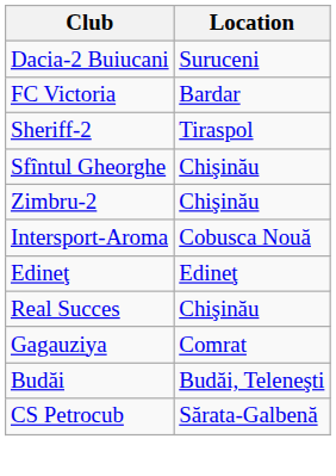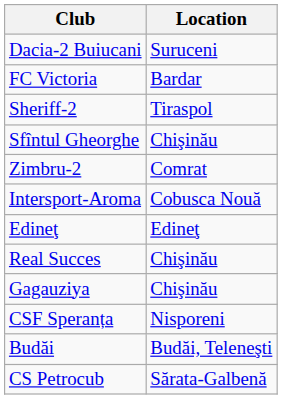Zimbru-2 | Location: Chişinău -> Comrat
Gagauziya | Location: Comrat -> Chişinău
+ row: CSF Speranța | Nisporeni
